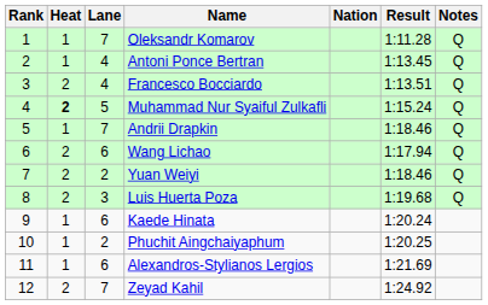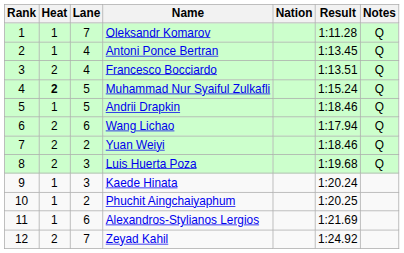Andrii Drapkin | Lane: 7 -> 5
Kaede Hinata | Lane: 6 -> 3
